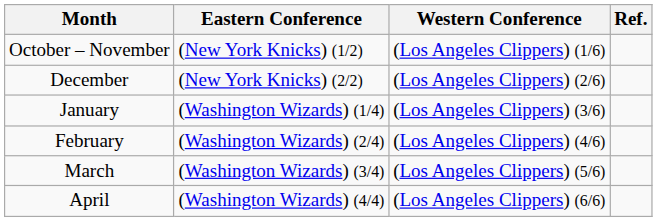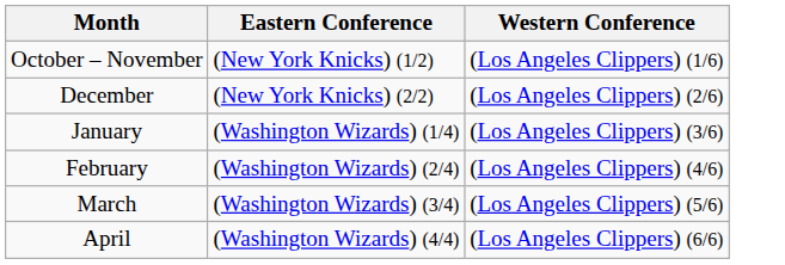- column: Ref.
